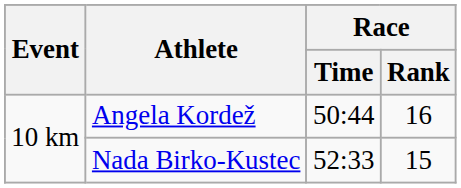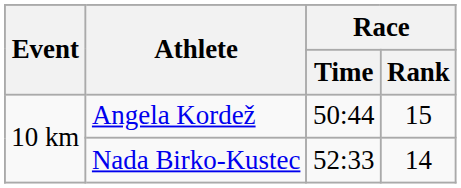Angela Kordež | Race / Rank: 16 -> 15
Nada Birko-Kustec | Race / Rank: 15 -> 14
